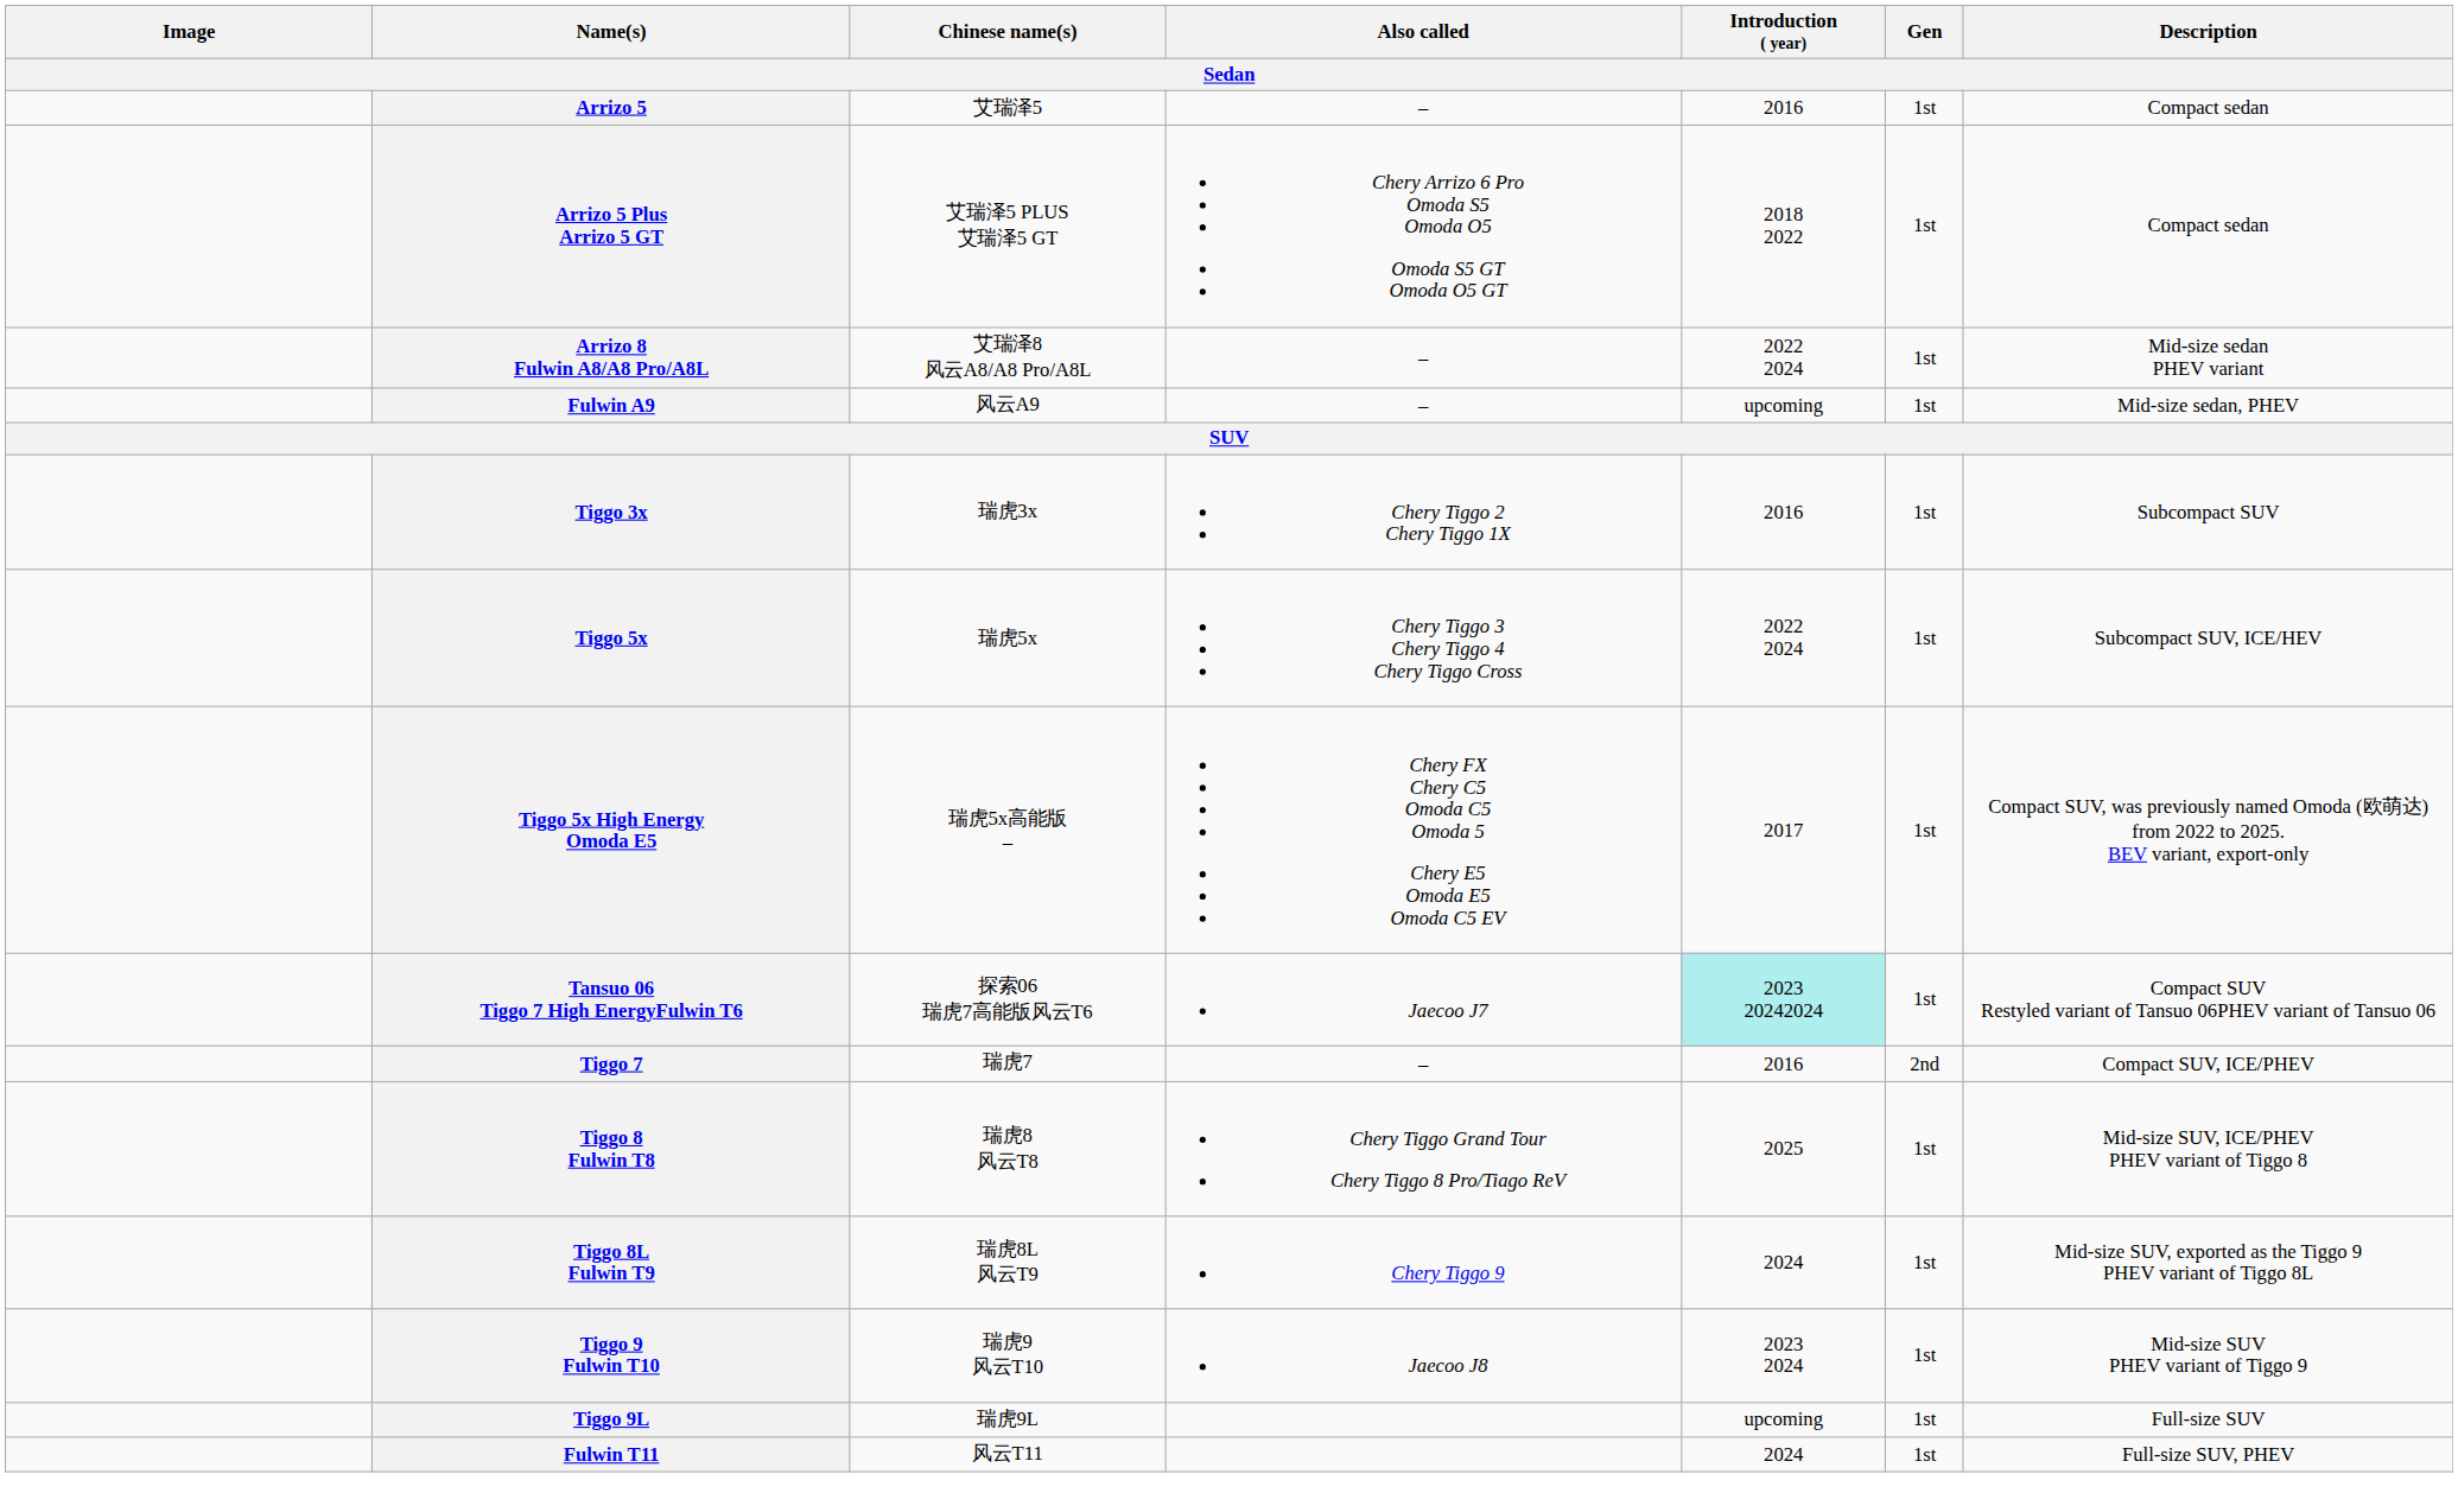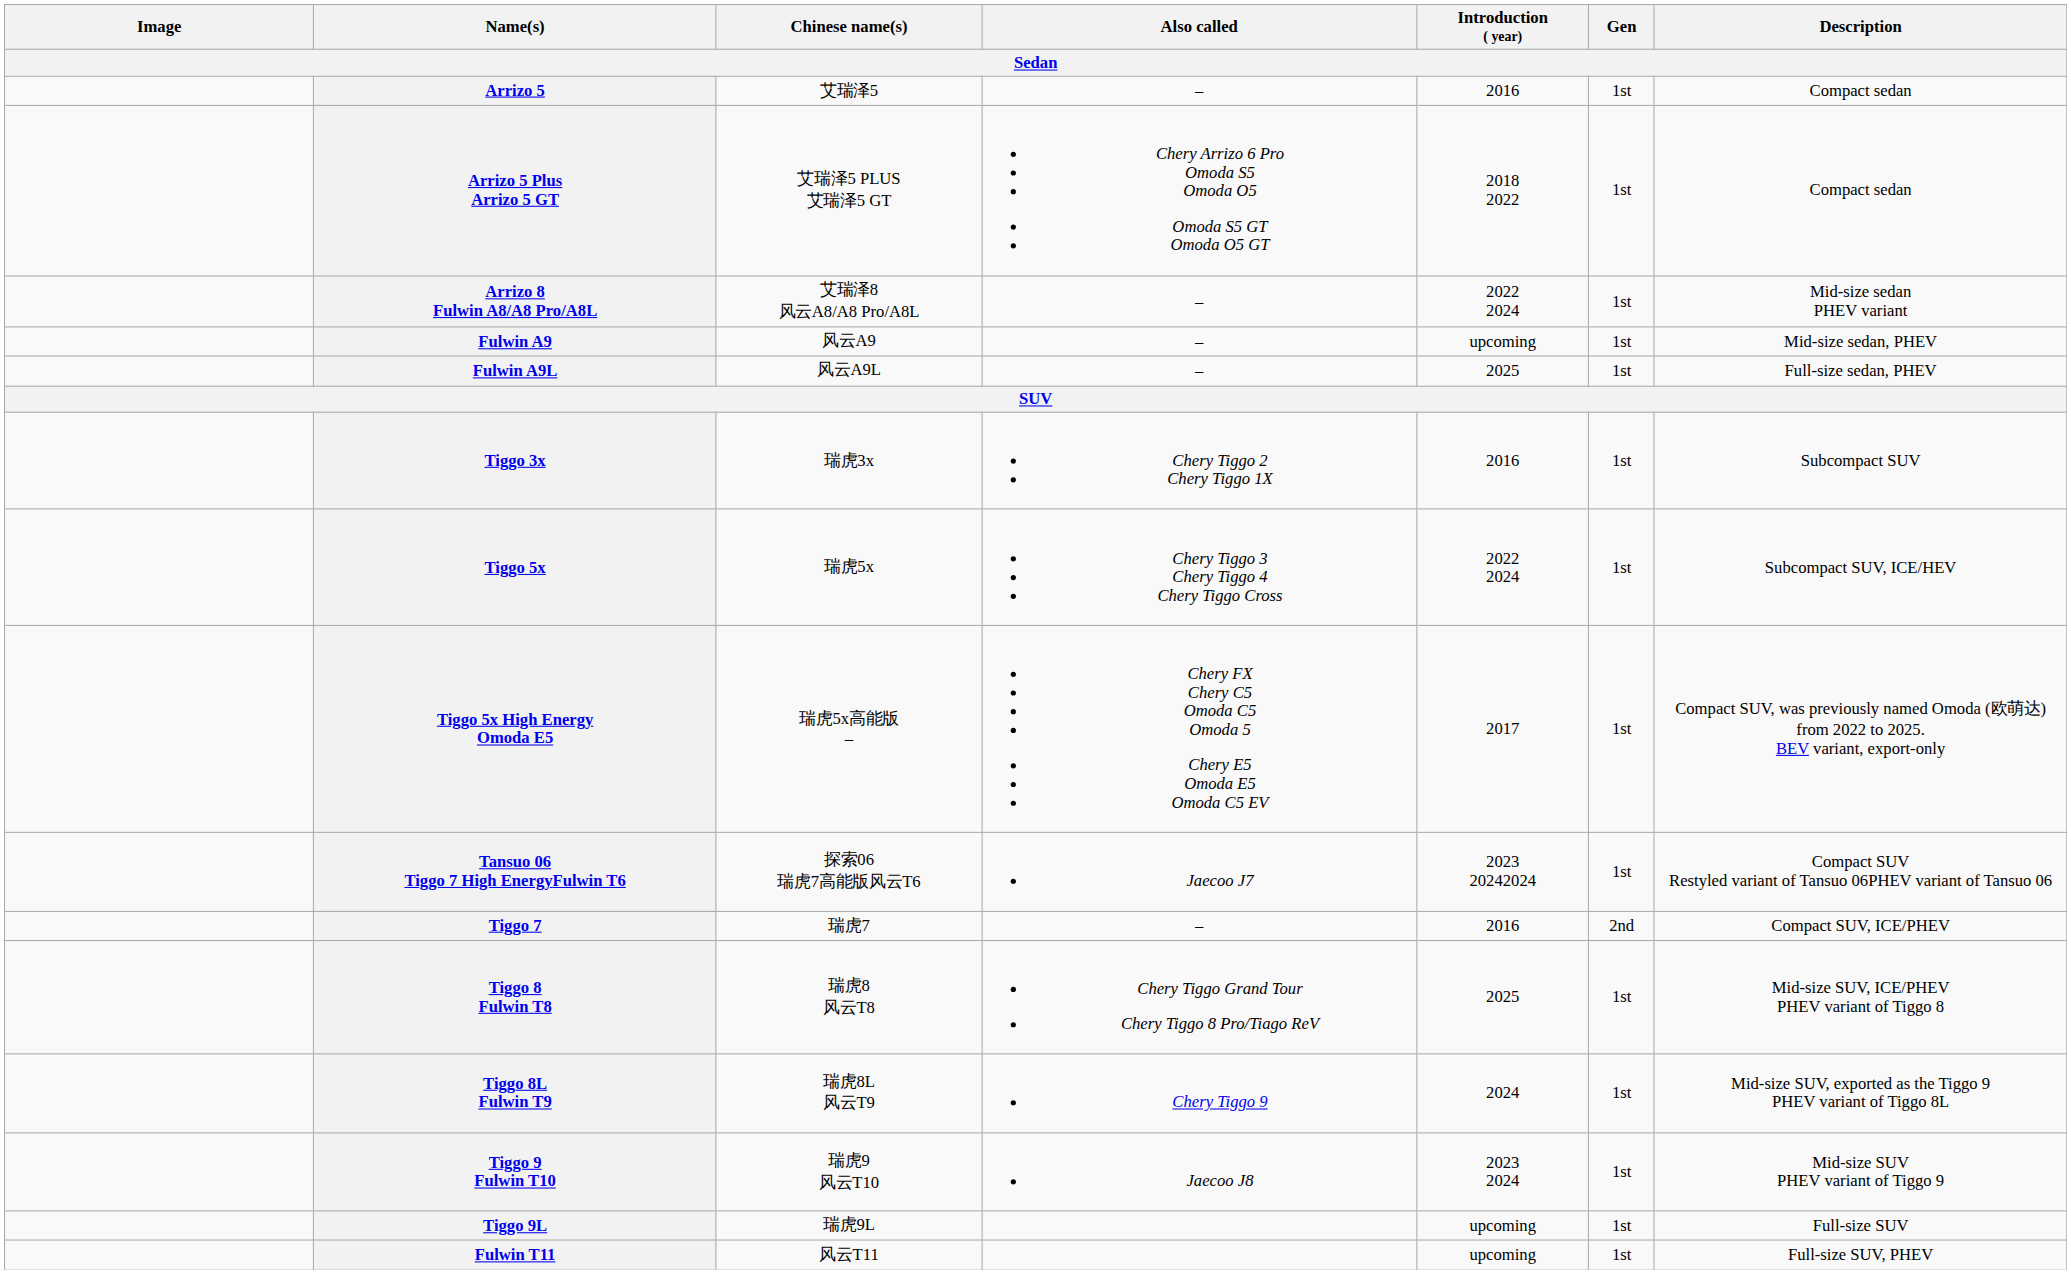+ row: Fulwin A9L | 风云A9L | – | 2025 | 1st | Full-size sedan, PHEV
Tansuo 06 Tiggo 7 High EnergyFulwin T6 | Introduction ( year): paleturquoise background -> no background
Fulwin T11 | Introduction ( year): 2024 -> upcoming
